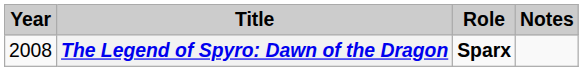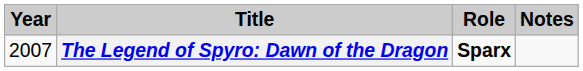The Legend of Spyro: Dawn of the Dragon | Year: 2008 -> 2007
